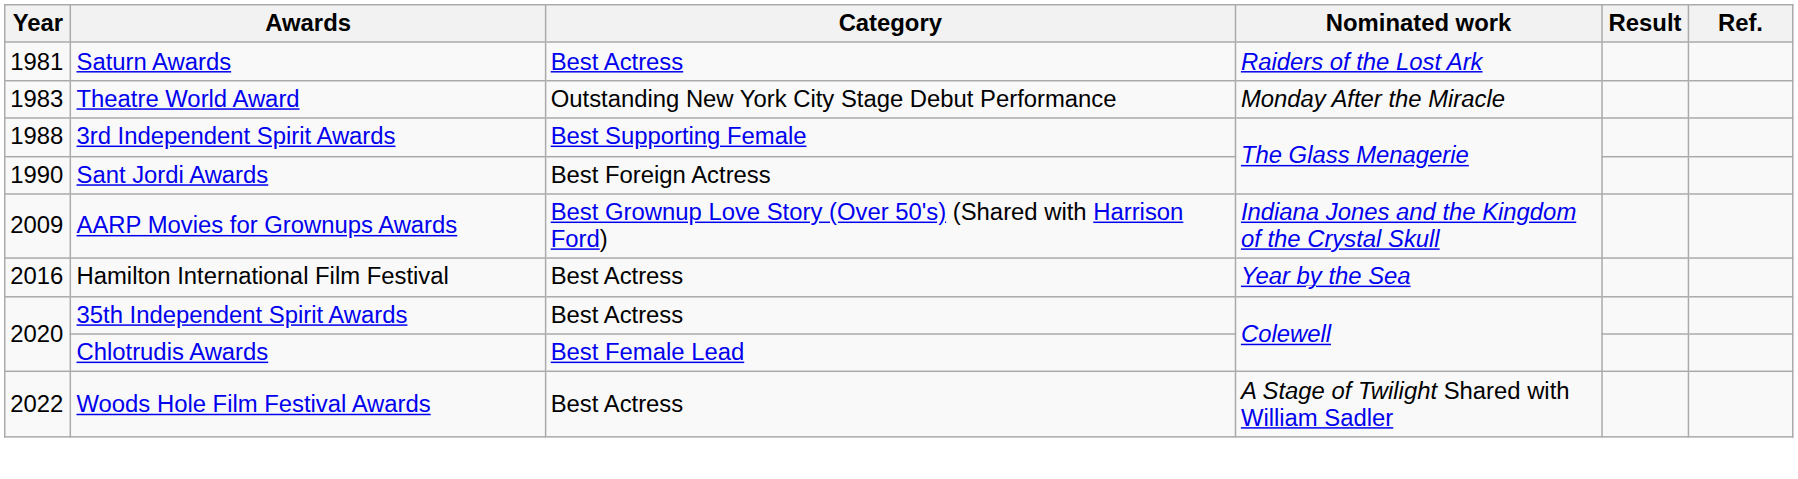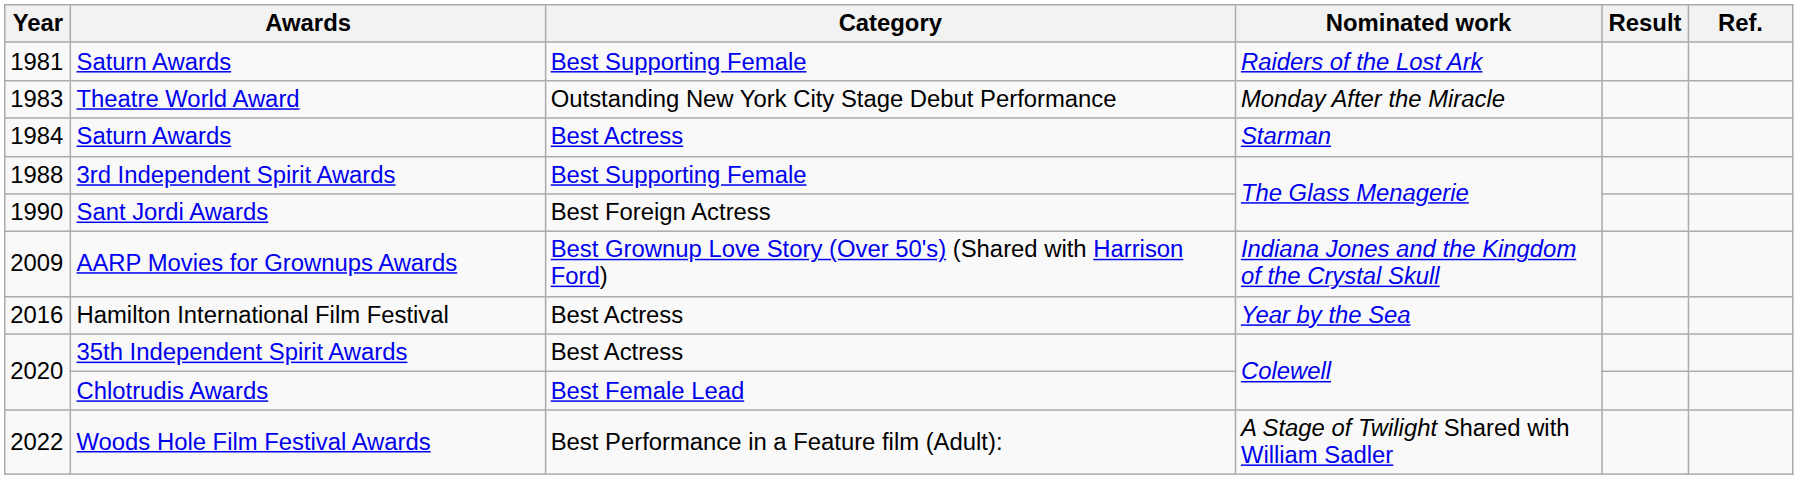1981 / Saturn Awards | Category: Best Actress -> Best Supporting Female
+ row: 1984 | Saturn Awards | Best Actress | Starman
Woods Hole Film Festival Awards | Category: Best Actress -> Best Performance in a Feature film (Adult):
